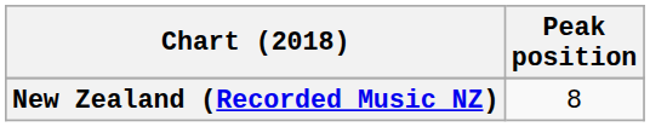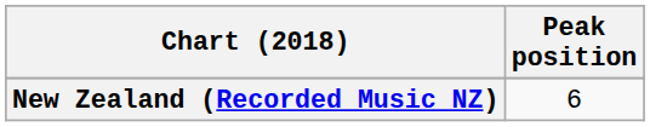New Zealand (Recorded Music NZ) | Peak position: 8 -> 6
